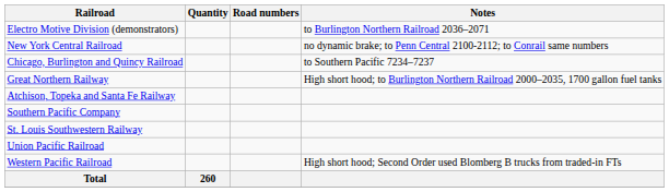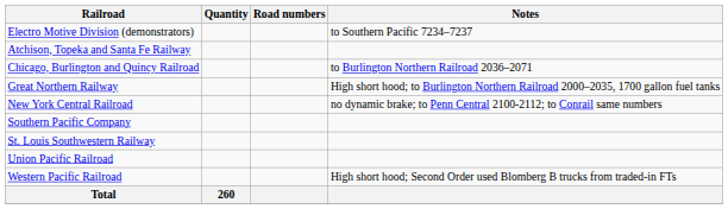Electro Motive Division (demonstrators) | Notes: to Burlington Northern Railroad 2036–2071 -> to Southern Pacific 7234–7237
rows swapped: Atchison, Topeka and Santa Fe Railway <-> New York Central Railroad
Chicago, Burlington and Quincy Railroad | Notes: to Southern Pacific 7234–7237 -> to Burlington Northern Railroad 2036–2071
